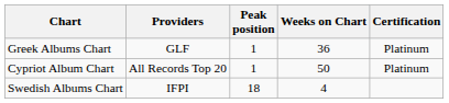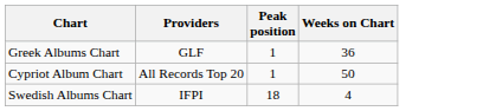- column: Certification | Platinum | Platinum
